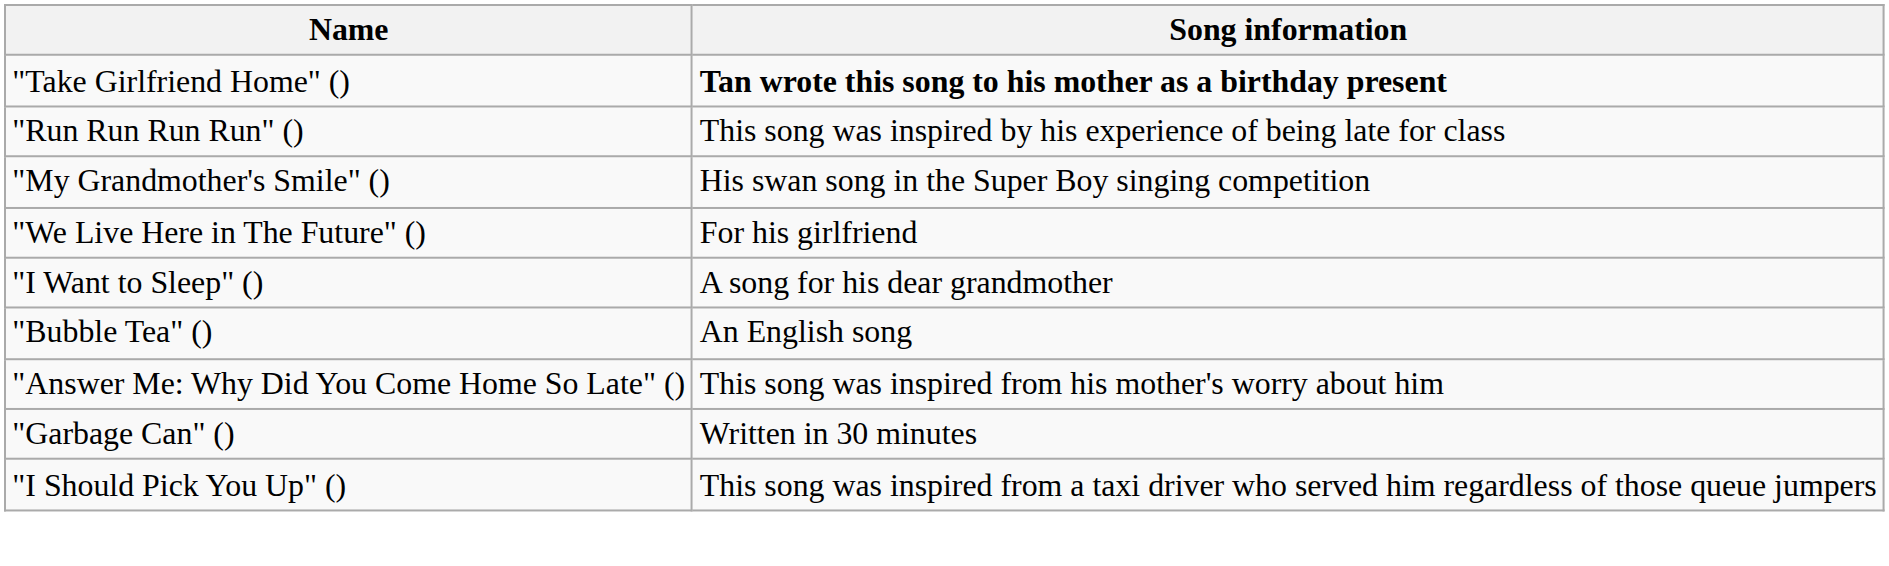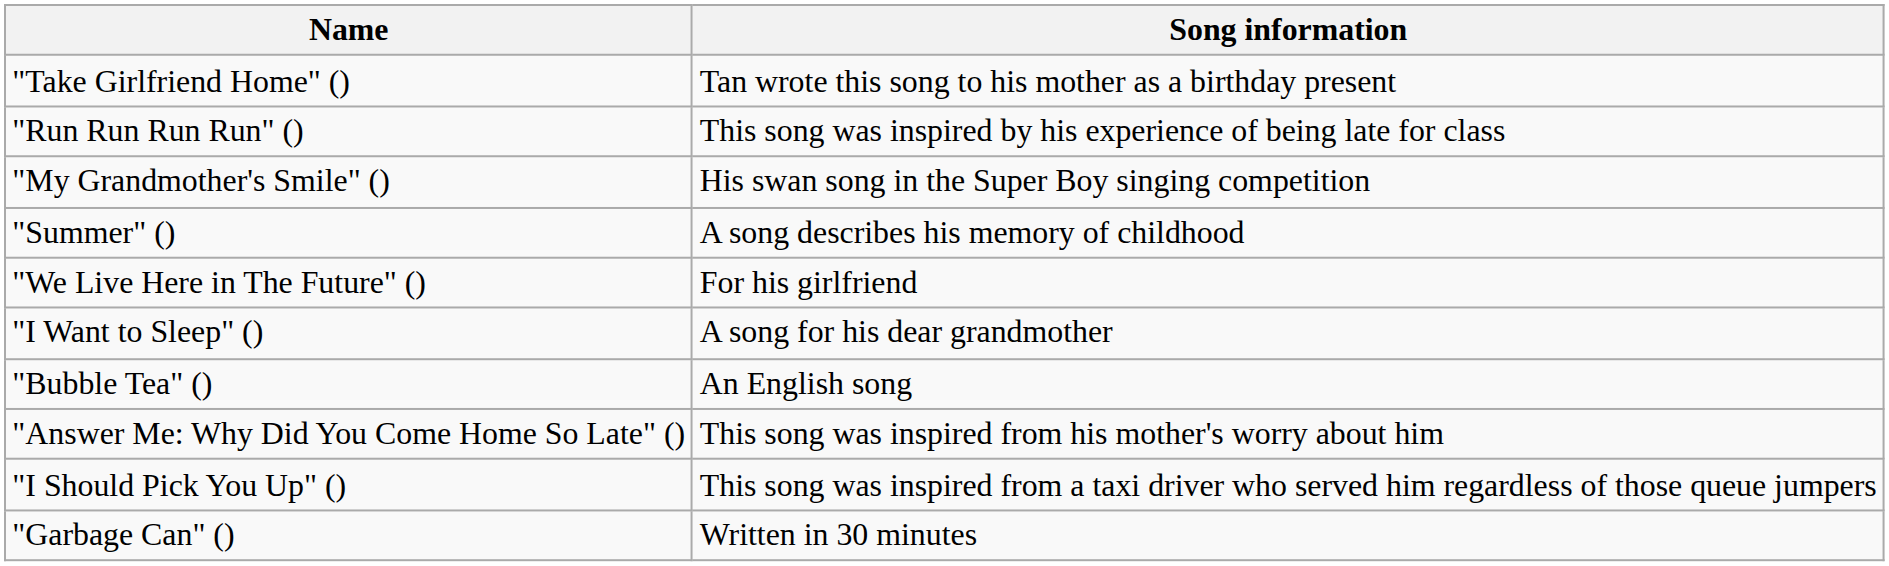"Take Girlfriend Home" () | Song information: bold -> normal
+ row: "Summer" () | A song describes his memory of childhood
rows swapped: "Garbage Can" () <-> "I Should Pick You Up" ()
